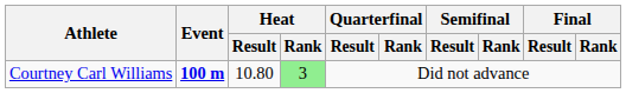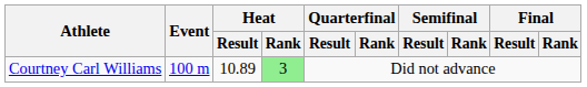Courtney Carl Williams | Event: bold -> normal
Courtney Carl Williams | Heat / Result: 10.80 -> 10.89
